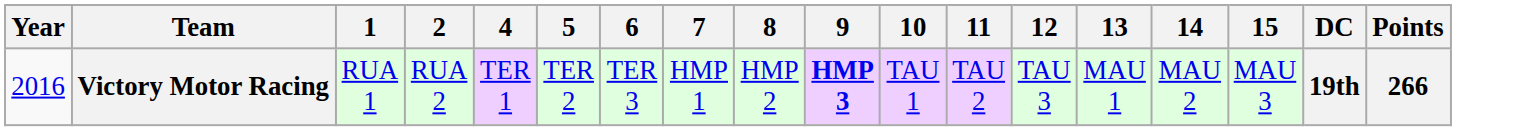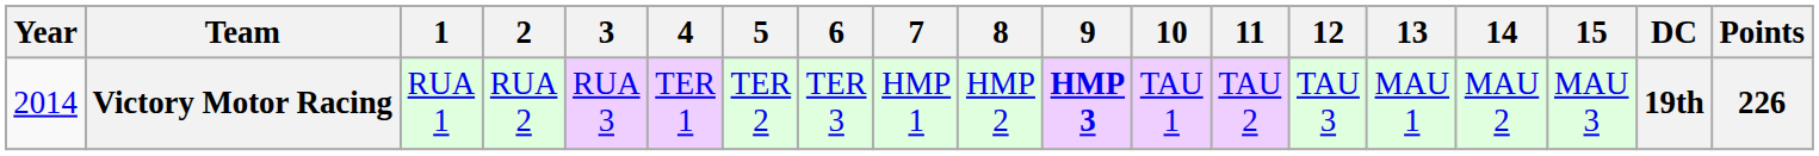+ column: 3 | RUA 3
Victory Motor Racing | Year: 2016 -> 2014
Victory Motor Racing | Points: 266 -> 226
